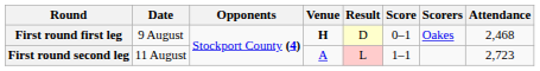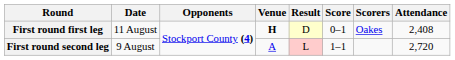First round first leg | Date: 9 August -> 11 August
First round first leg | Attendance: 2,468 -> 2,408
First round second leg | Date: 11 August -> 9 August
First round second leg | Attendance: 2,723 -> 2,720
